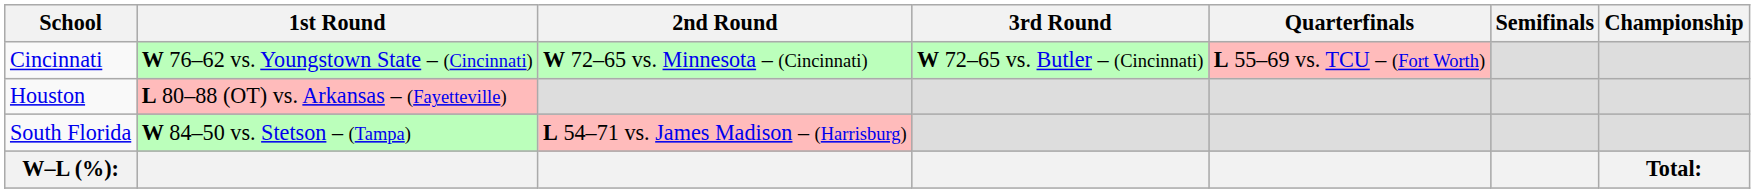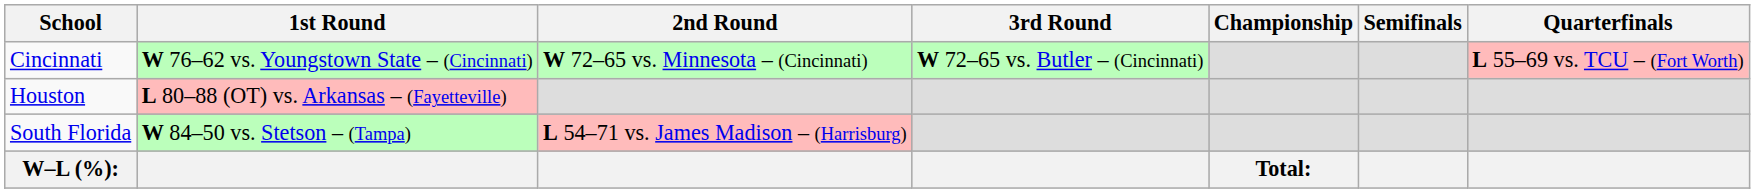columns swapped: Quarterfinals <-> Championship
